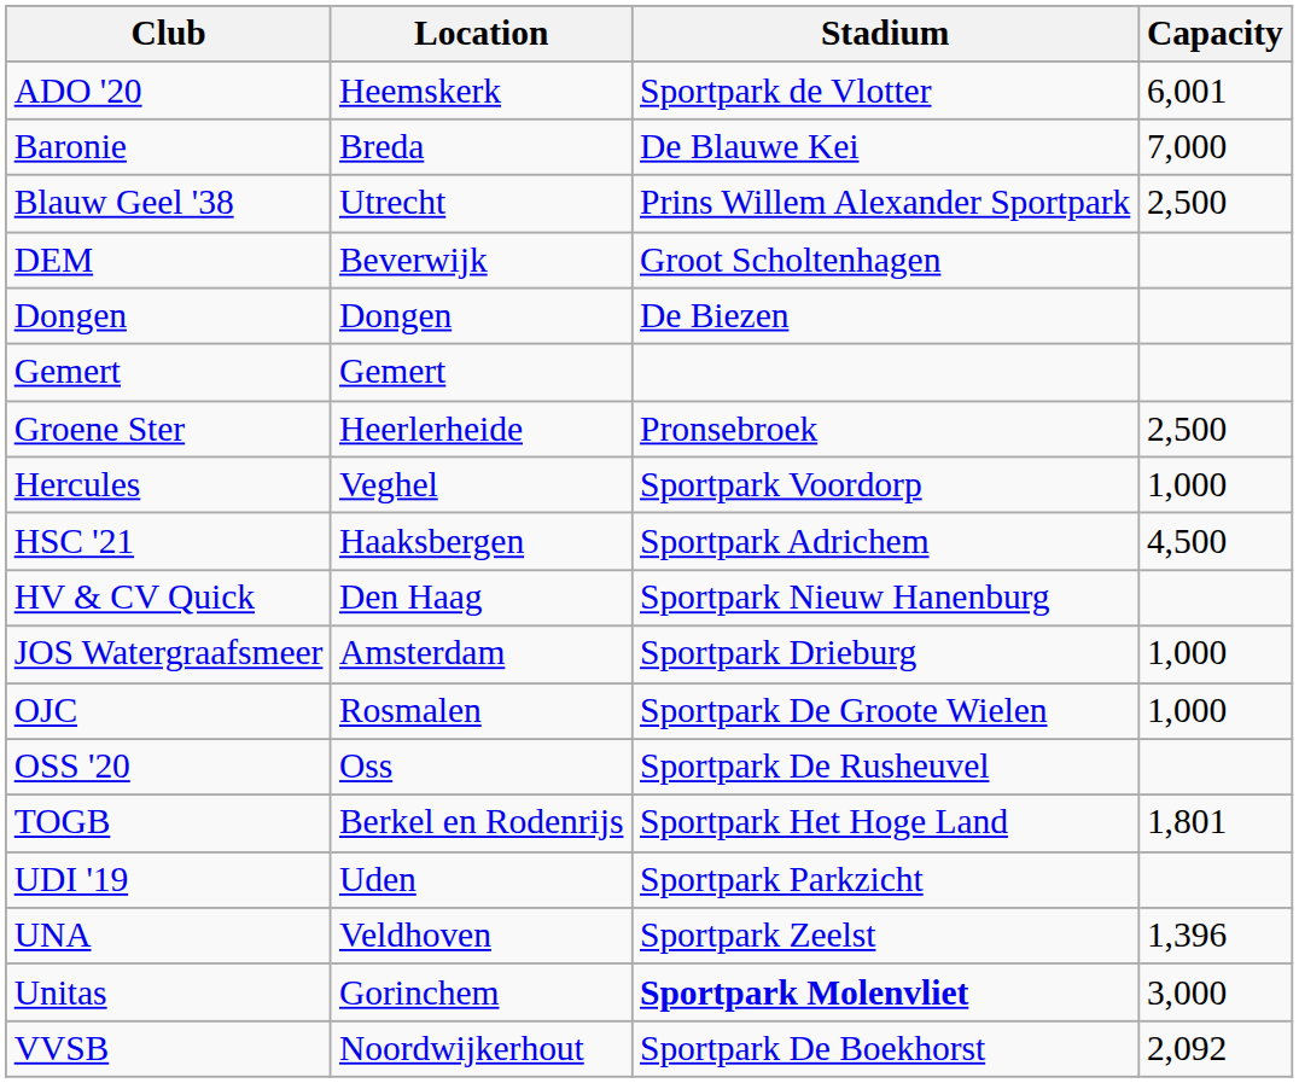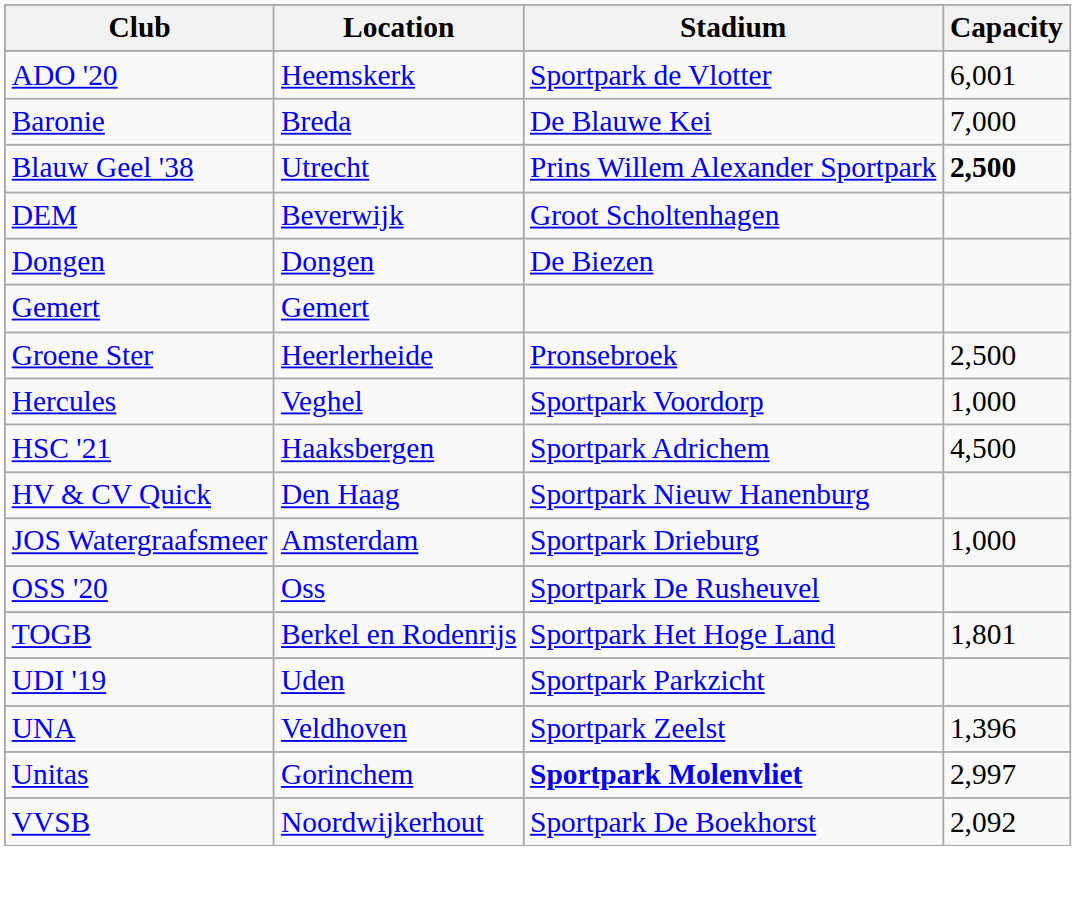Blauw Geel '38 | Capacity: normal -> bold
- row: OJC | Rosmalen | Sportpark De Groote Wielen | 1,000
Unitas | Capacity: 3,000 -> 2,997
